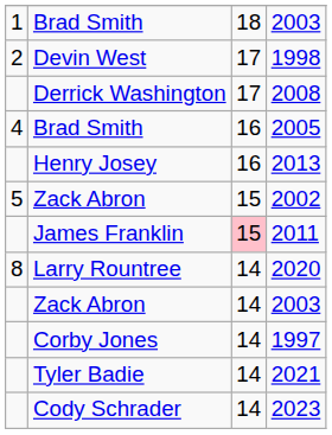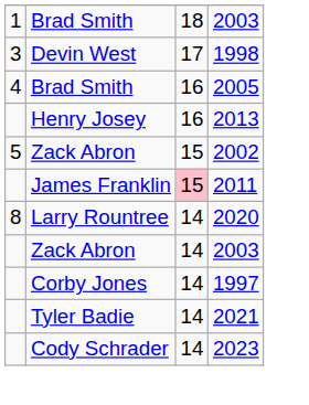1998 | column 1: 2 -> 3
- row: Derrick Washington | 17 | 2008
